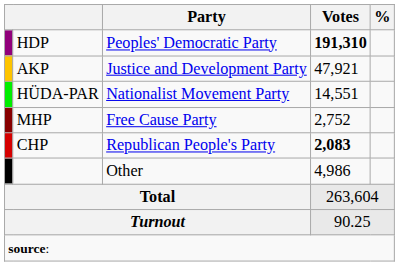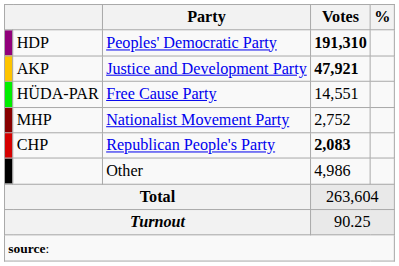AKP | Votes: normal -> bold
HÜDA-PAR | Party: Nationalist Movement Party -> Free Cause Party
MHP | Party: Free Cause Party -> Nationalist Movement Party
